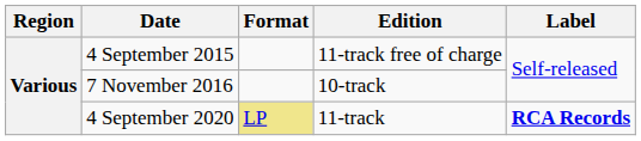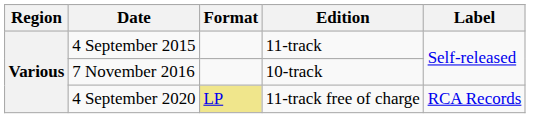4 September 2015 | Edition: 11-track free of charge -> 11-track
4 September 2020 | Edition: 11-track -> 11-track free of charge
4 September 2020 | Label: bold -> normal
